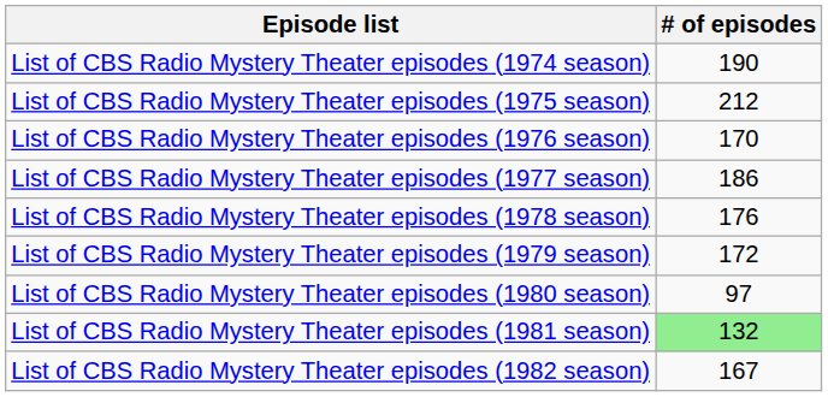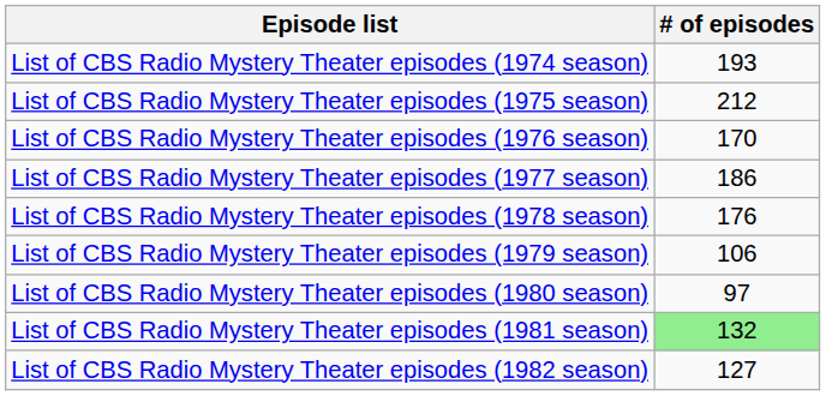List of CBS Radio Mystery Theater episodes (1974 season) | # of episodes: 190 -> 193
List of CBS Radio Mystery Theater episodes (1979 season) | # of episodes: 172 -> 106
List of CBS Radio Mystery Theater episodes (1982 season) | # of episodes: 167 -> 127
